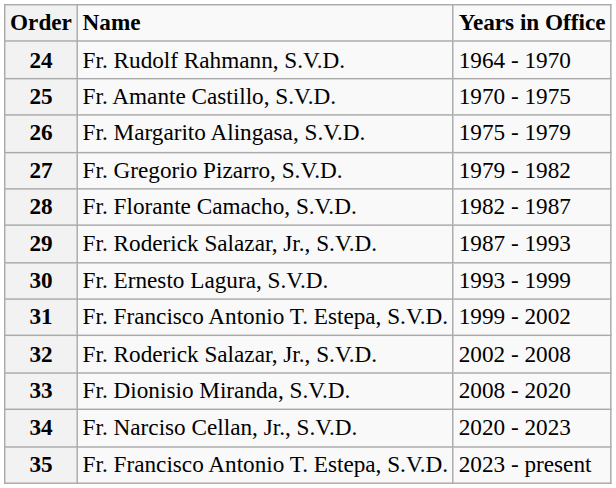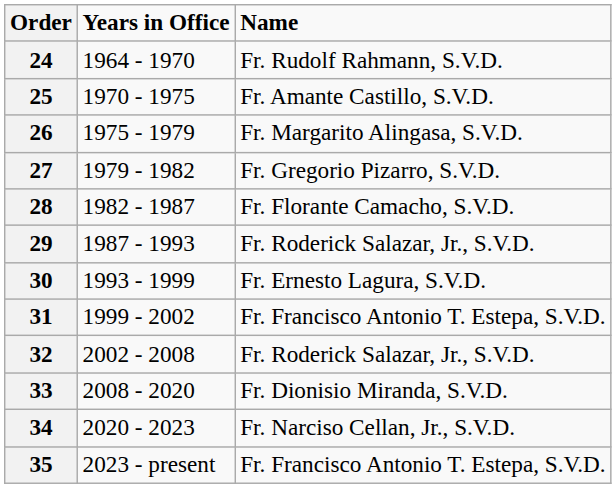columns swapped: Years in Office <-> Name
